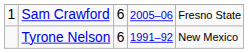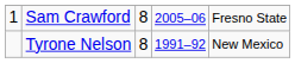Sam Crawford | column 3: 6 -> 8
Tyrone Nelson | column 3: 6 -> 8
